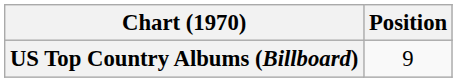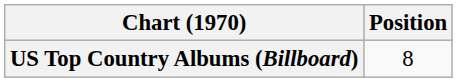US Top Country Albums (Billboard) | Position: 9 -> 8
